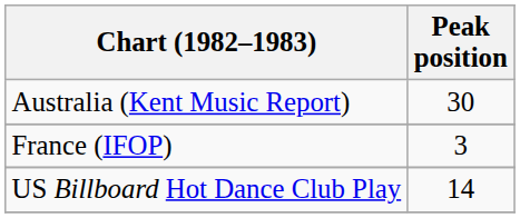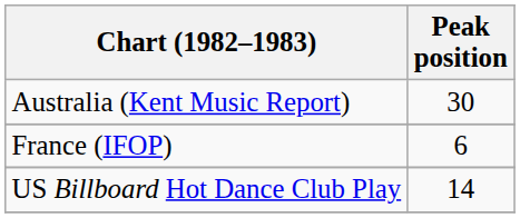France (IFOP) | Peak position: 3 -> 6
